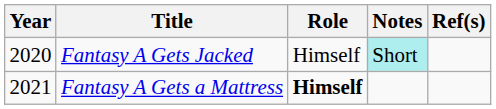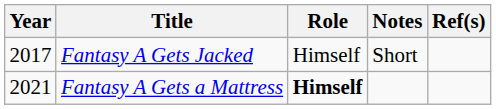Fantasy A Gets Jacked | Year: 2020 -> 2017
Fantasy A Gets Jacked | Notes: paleturquoise background -> no background
